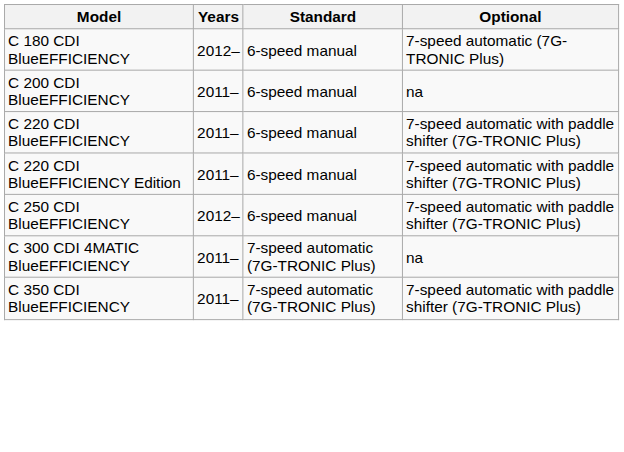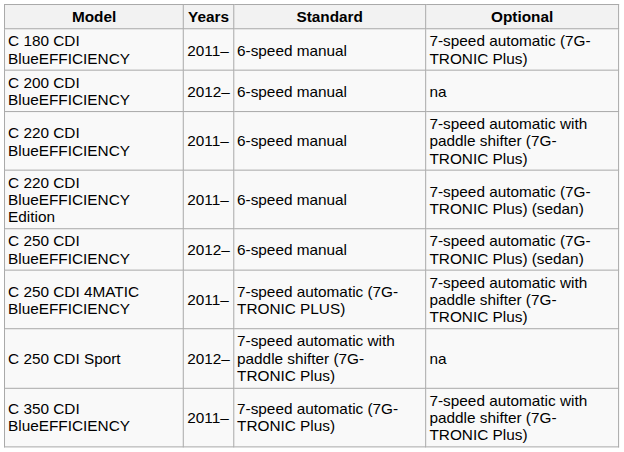C 180 CDI BlueEFFICIENCY | Years: 2012– -> 2011–
C 200 CDI BlueEFFICIENCY | Years: 2011– -> 2012–
C 220 CDI BlueEFFICIENCY Edition | Optional: 7-speed automatic with paddle shifter (7G-TRONIC Plus) -> 7-speed automatic (7G-TRONIC Plus) (sedan)
C 250 CDI BlueEFFICIENCY | Optional: 7-speed automatic with paddle shifter (7G-TRONIC Plus) -> 7-speed automatic (7G-TRONIC Plus) (sedan)
+ row: C 250 CDI 4MATIC BlueEFFICIENCY | 2011– | 7-speed automatic (7G-TRONIC PLUS) | 7-speed automatic with paddle shifter (7G-TRONIC Plus)
+ row: C 250 CDI Sport | 2012– | 7-speed automatic with paddle shifter (7G-TRONIC Plus) | na
- row: C 300 CDI 4MATIC BlueEFFICIENCY | 2011– | 7-speed automatic (7G-TRONIC Plus) | na
